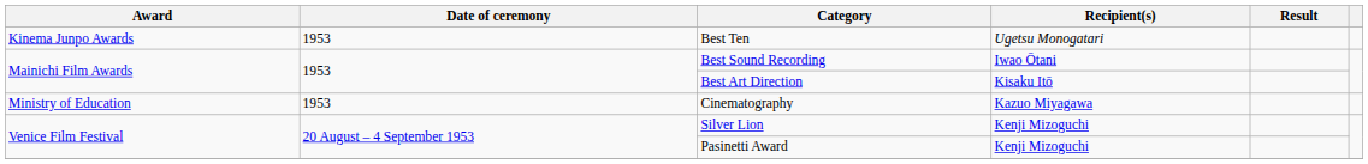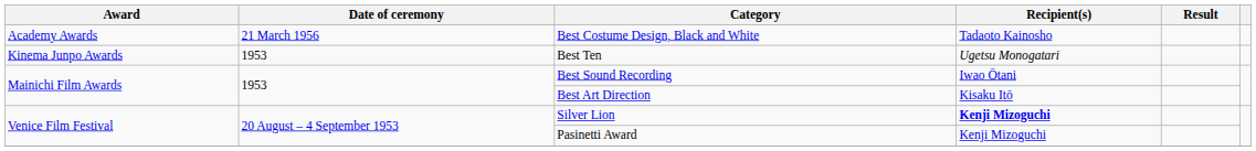+ row: Academy Awards | 21 March 1956 | Best Costume Design, Black and White | Tadaoto Kainosho
- row: Ministry of Education | 1953 | Cinematography | Kazuo Miyagawa
Silver Lion | Recipient(s): normal -> bold
